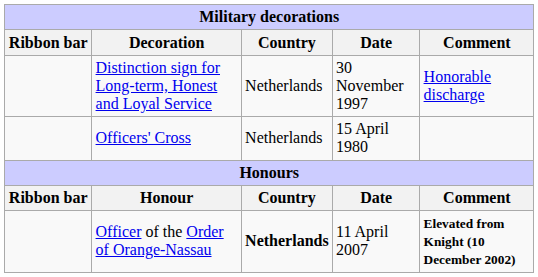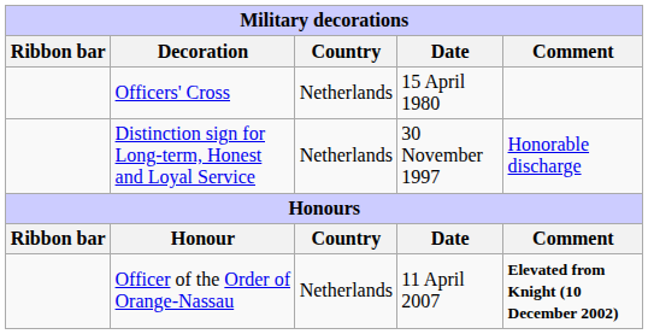rows swapped: Officers' Cross <-> Distinction sign for Long-term, Honest and Loyal Service
Officer of the Order of Orange-Nassau | Country: bold -> normal
